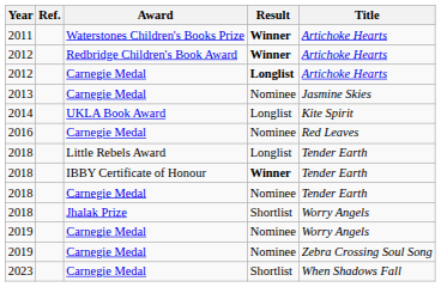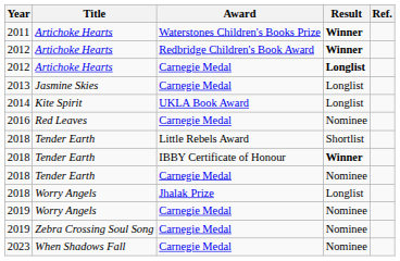columns swapped: Title <-> Ref.
2013 | Result: Nominee -> Longlist
2018 / Little Rebels Award | Result: Longlist -> Shortlist
2018 / Jhalak Prize | Result: Shortlist -> Longlist
2023 | Result: Shortlist -> Nominee
